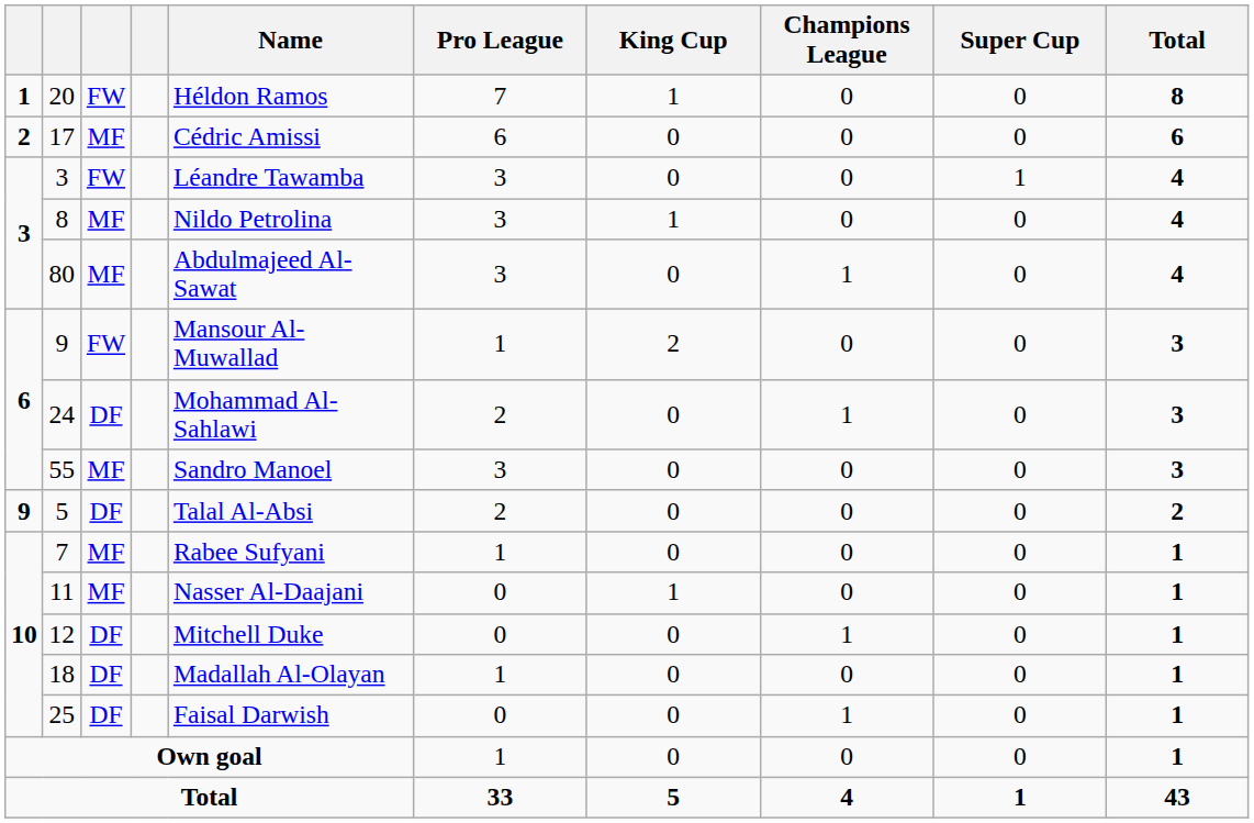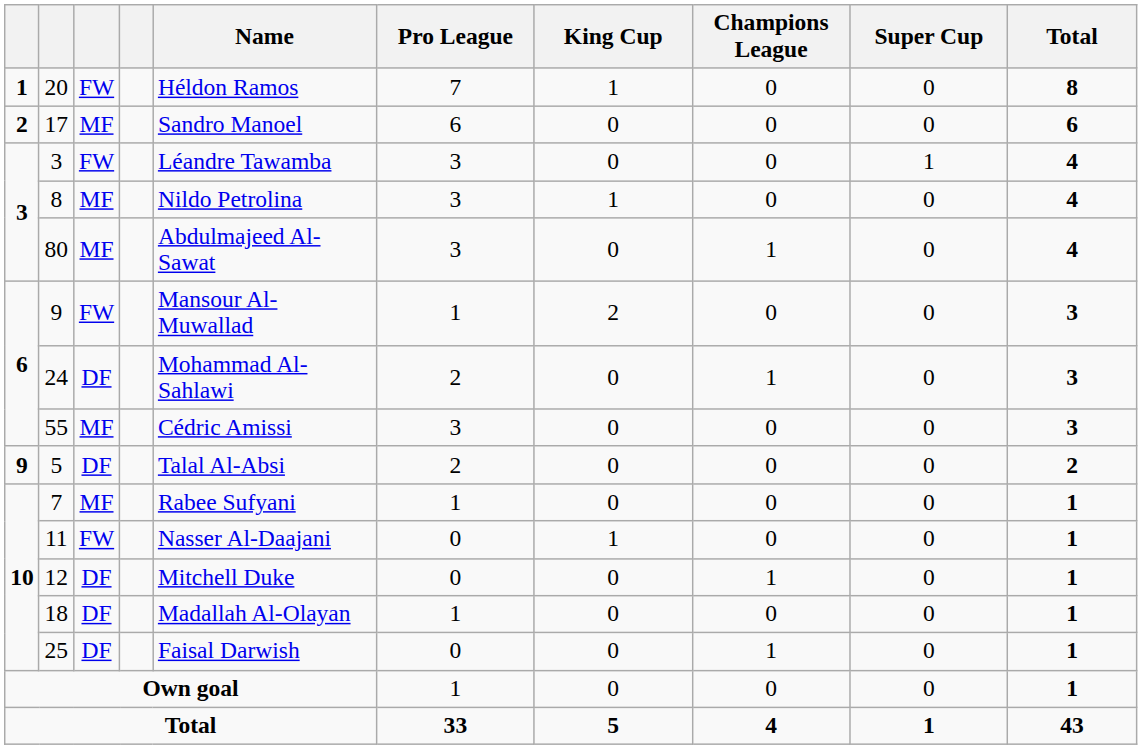17 | Name: Cédric Amissi -> Sandro Manoel
55 | Name: Sandro Manoel -> Cédric Amissi
11 | column 3: MF -> FW
